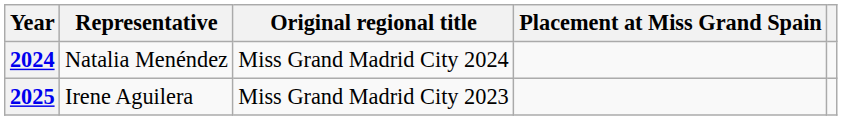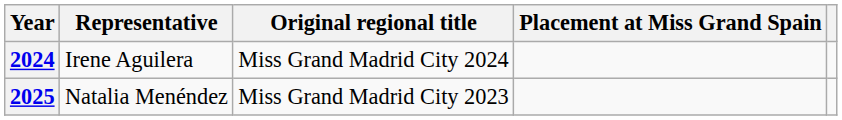2024 | Representative: Natalia Menéndez -> Irene Aguilera
2025 | Representative: Irene Aguilera -> Natalia Menéndez
